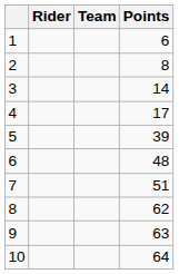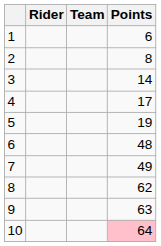5 | Points: 39 -> 19
7 | Points: 51 -> 49
10 | Points: no background -> pink background
